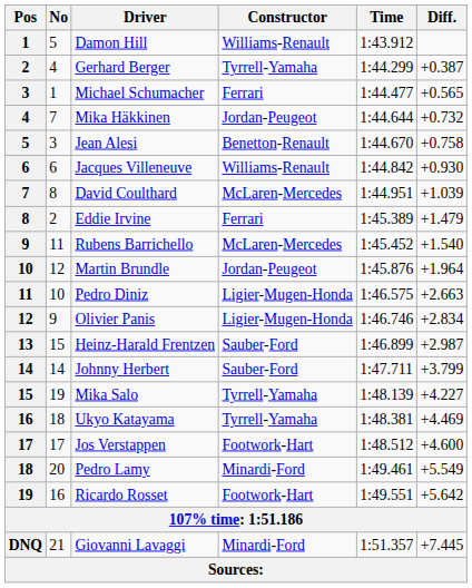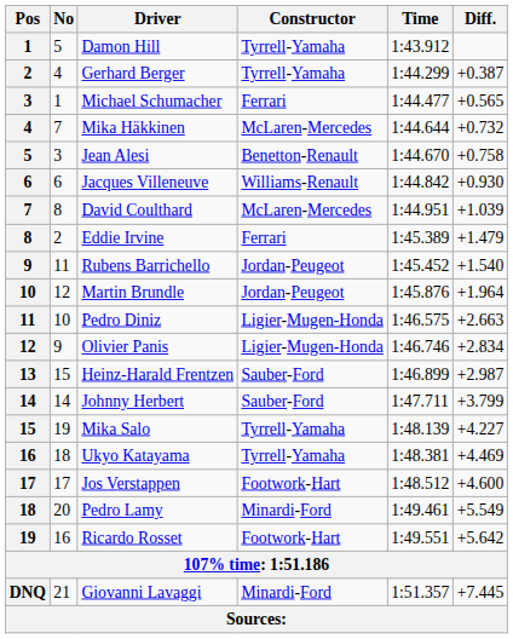Damon Hill | Constructor: Williams-Renault -> Tyrrell-Yamaha
Mika Häkkinen | Constructor: Jordan-Peugeot -> McLaren-Mercedes
Rubens Barrichello | Constructor: McLaren-Mercedes -> Jordan-Peugeot
